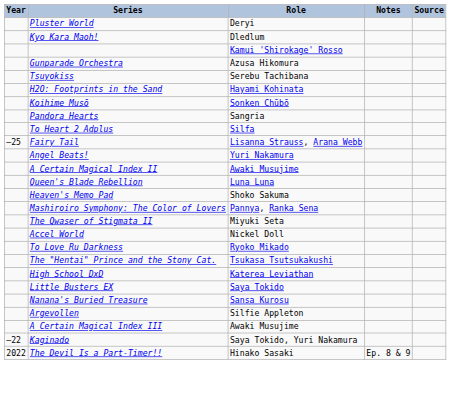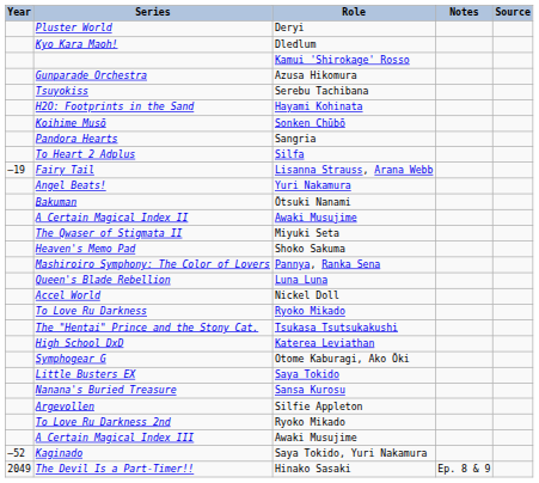Fairy Tail | Year: –25 -> –19
+ row: Bakuman | Ōtsuki Nanami
rows swapped: The Qwaser of Stigmata II <-> Queen's Blade Rebellion
+ row: Symphogear G | Otome Kaburagi, Ako Ōki
+ row: To Love Ru Darkness 2nd | Ryoko Mikado
Kaginado | Year: –22 -> –52
The Devil Is a Part-Timer!! | Year: 2022 -> 2049
